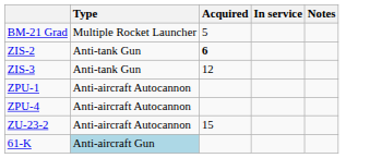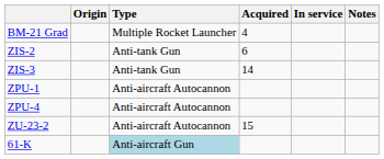+ column: Origin
BM-21 Grad | Acquired: 5 -> 4
ZIS-2 | Acquired: bold -> normal
ZIS-3 | Acquired: 12 -> 14
